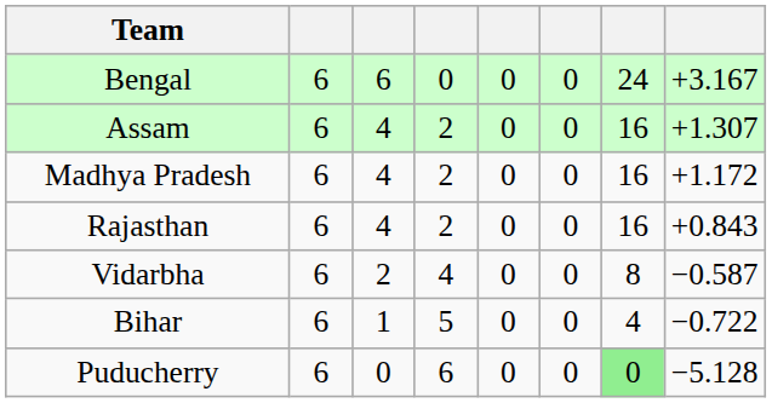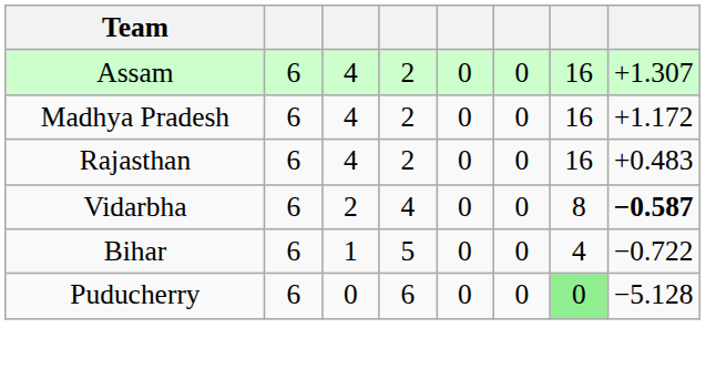- row: Bengal | 6 | 6 | 0 | 0 | 0 | 24 | +3.167
Rajasthan | column 8: +0.843 -> +0.483
Vidarbha | column 8: normal -> bold
